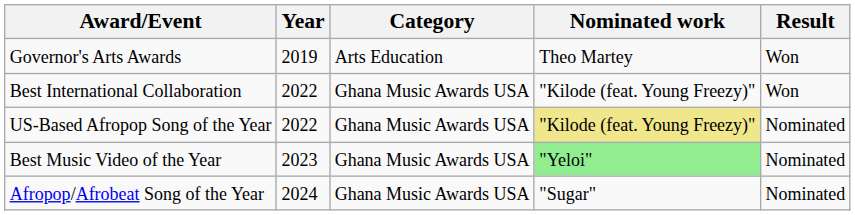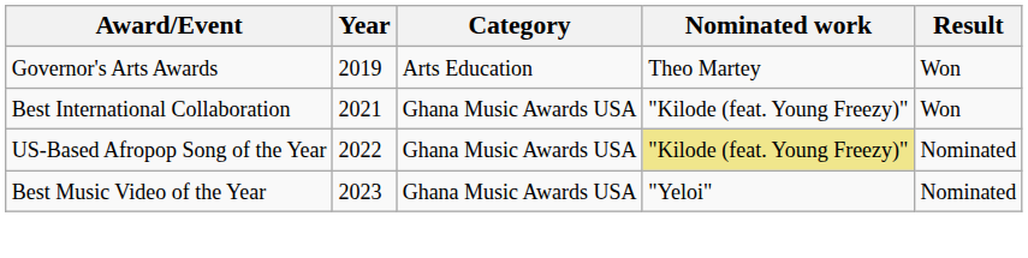Best International Collaboration | Year: 2022 -> 2021
Best Music Video of the Year | Nominated work: lightgreen background -> no background
- row: Afropop/Afrobeat Song of the Year | 2024 | Ghana Music Awards USA | "Sugar" | Nominated
